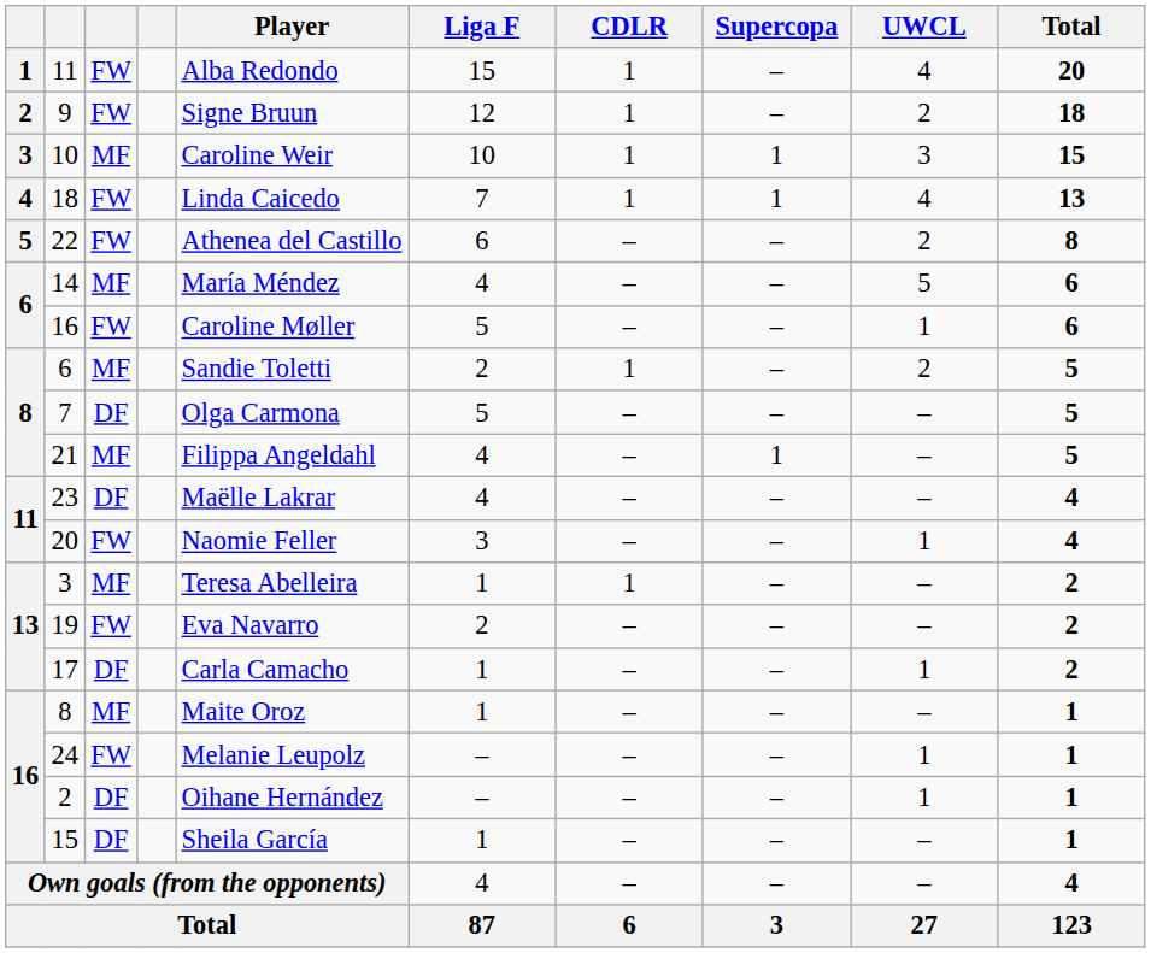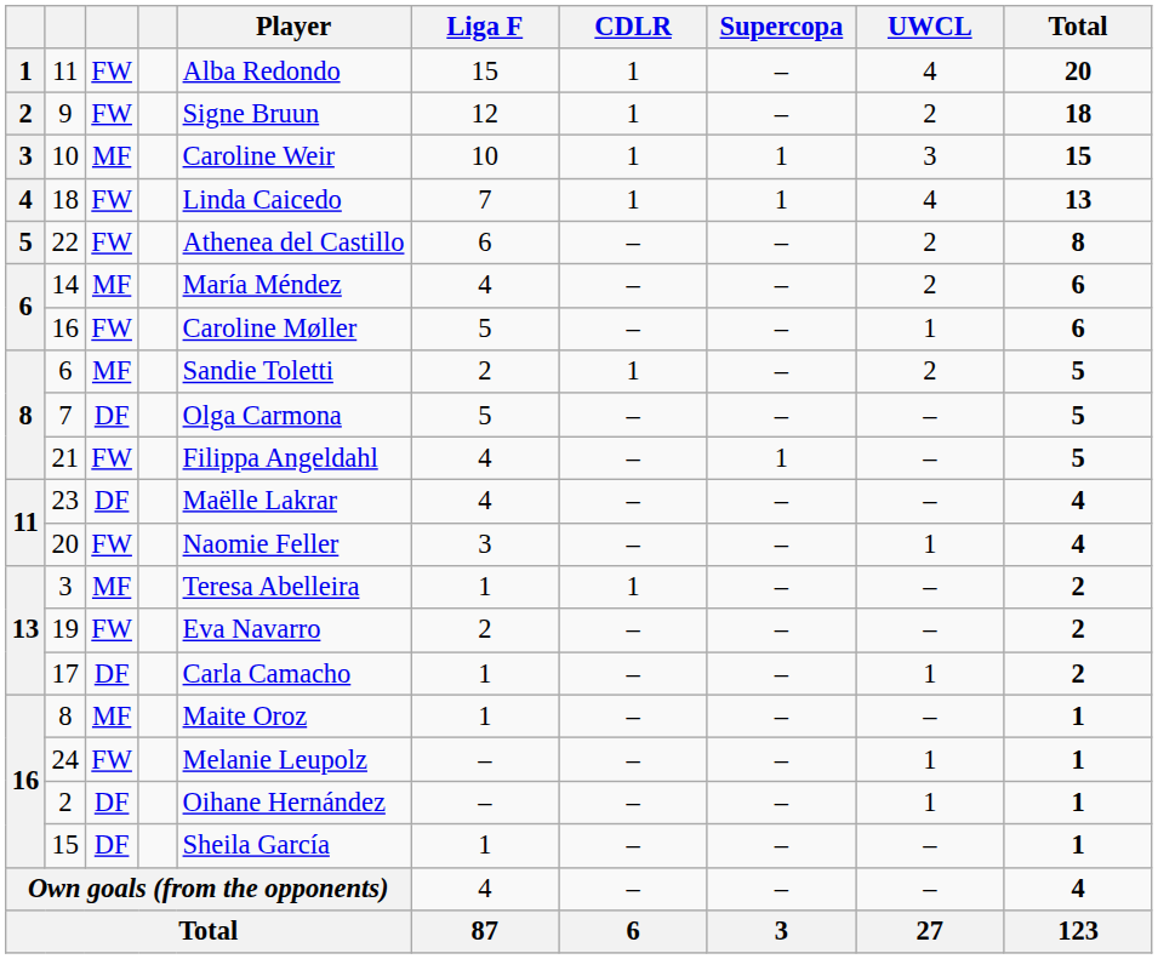14 | UWCL: 5 -> 2
21 | column 3: MF -> FW
